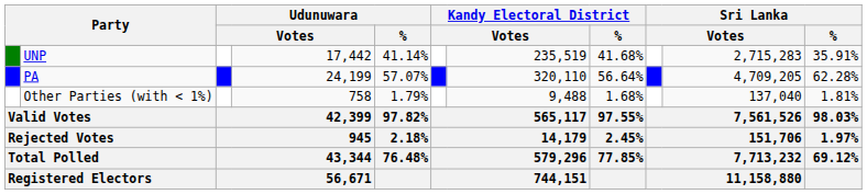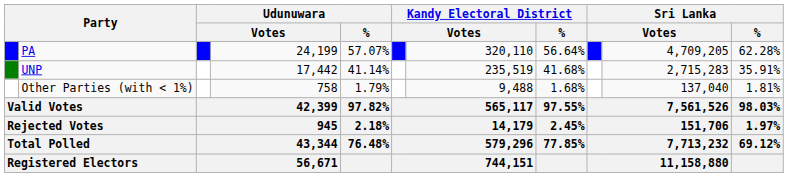rows swapped: PA <-> UNP
